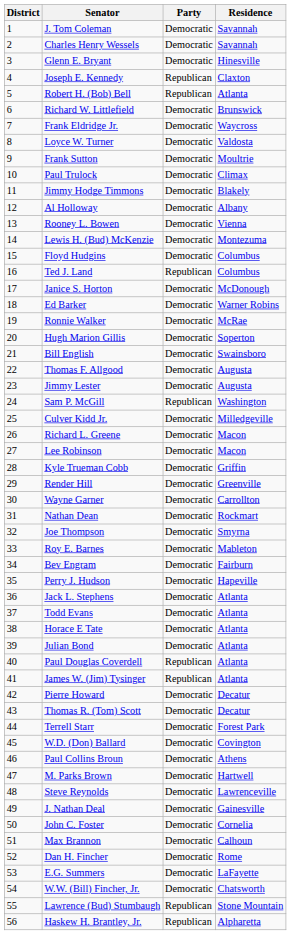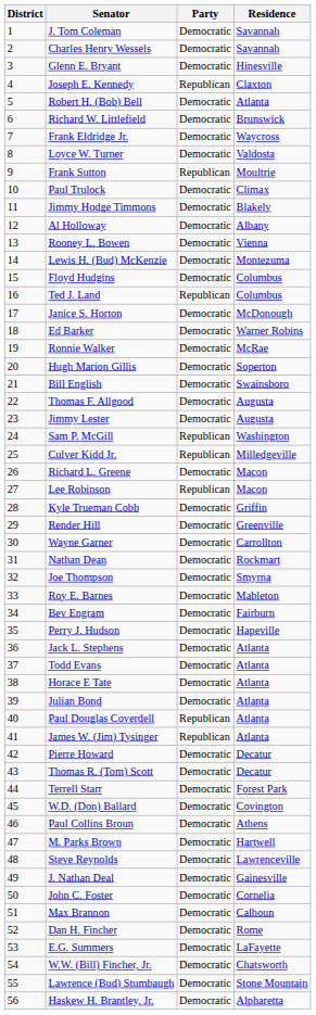Robert H. (Bob) Bell | Party: Republican -> Democratic
Frank Sutton | Party: Democratic -> Republican
Culver Kidd Jr. | Party: Democratic -> Republican
Lee Robinson | Party: Democratic -> Republican
Lawrence (Bud) Stumbaugh | Party: Republican -> Democratic
Haskew H. Brantley, Jr. | Party: Republican -> Democratic
